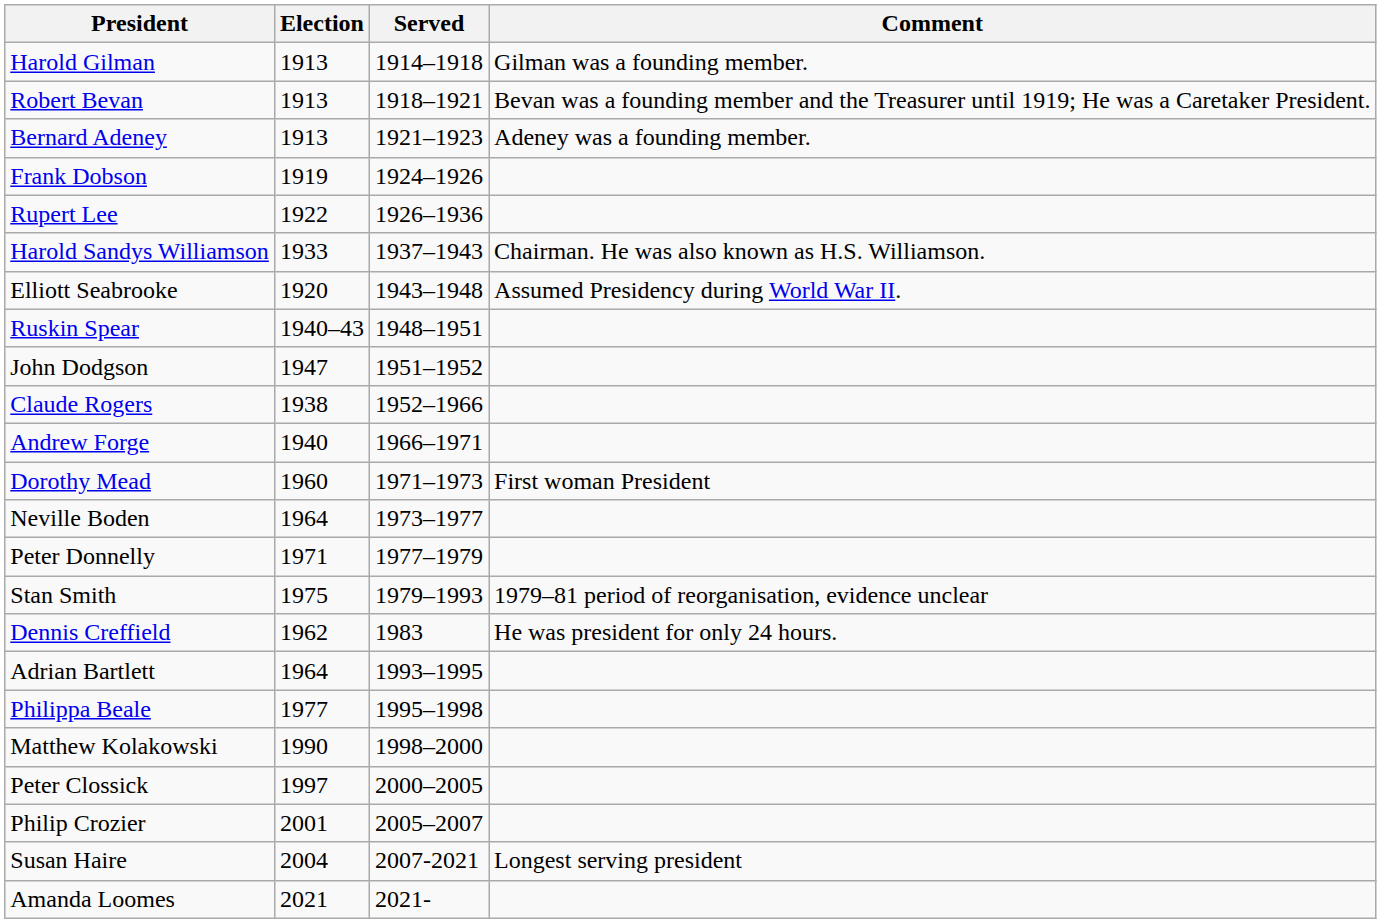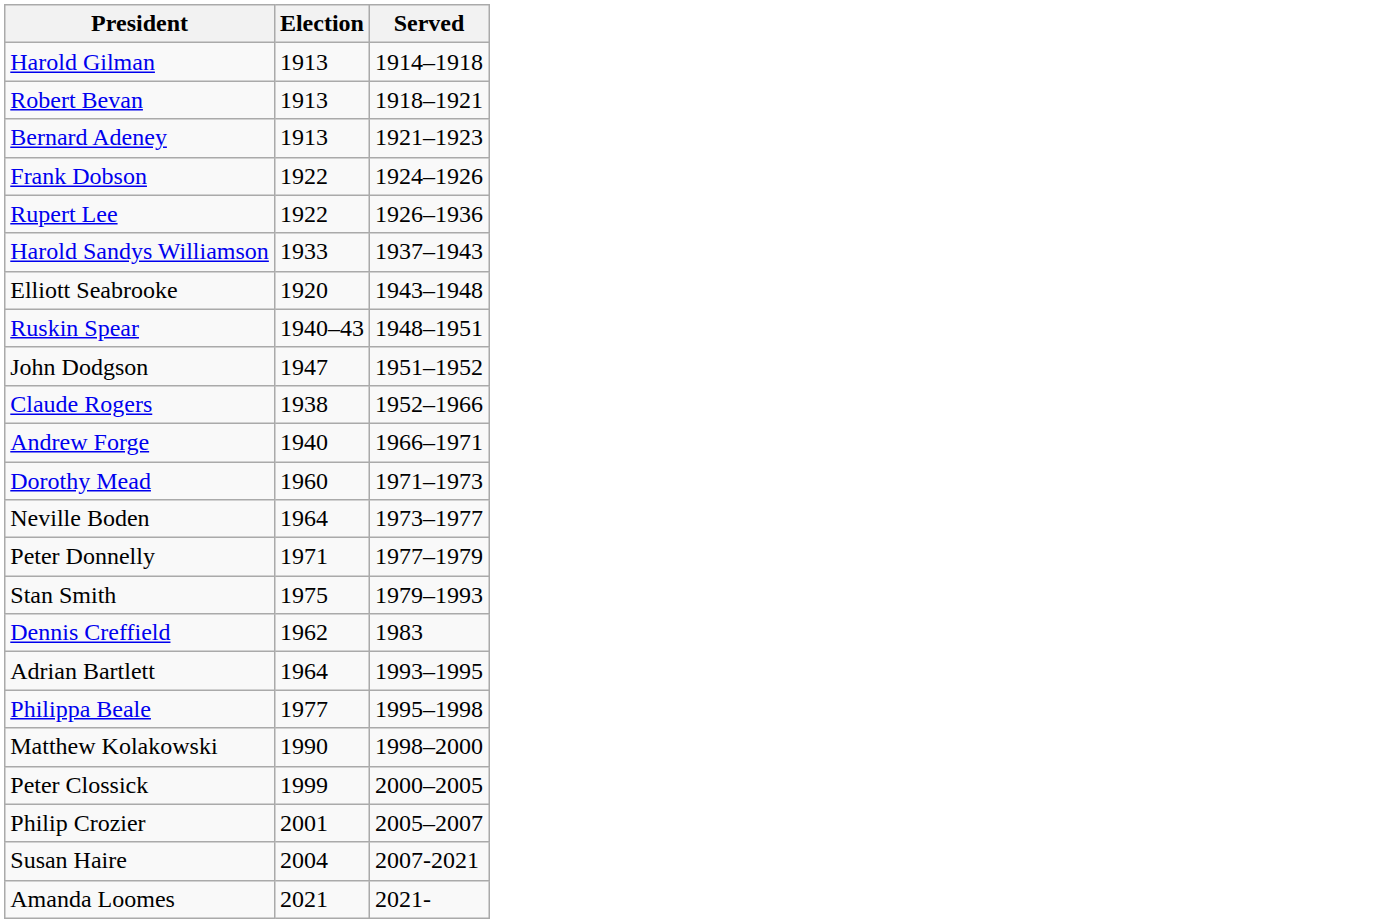- column: Comment | Gilman was a founding member. | Bevan was a founding member and the Treasurer until 1919; He was a Caretaker President. | Adeney was a founding member. | Chairman. He was also known as H.S. Williamson. | Assumed Presidency during World War II. | First woman President | 1979–81 period of reorganisation, evidence unclear | He was president for only 24 hours. | Longest serving president
Frank Dobson | Election: 1919 -> 1922
Peter Clossick | Election: 1997 -> 1999
